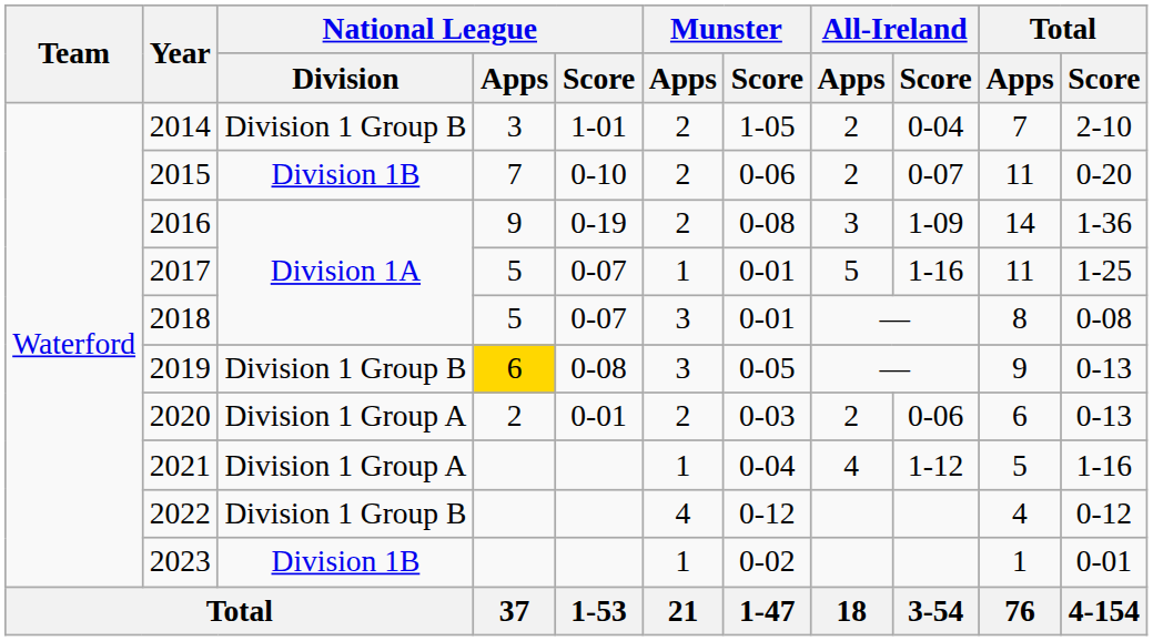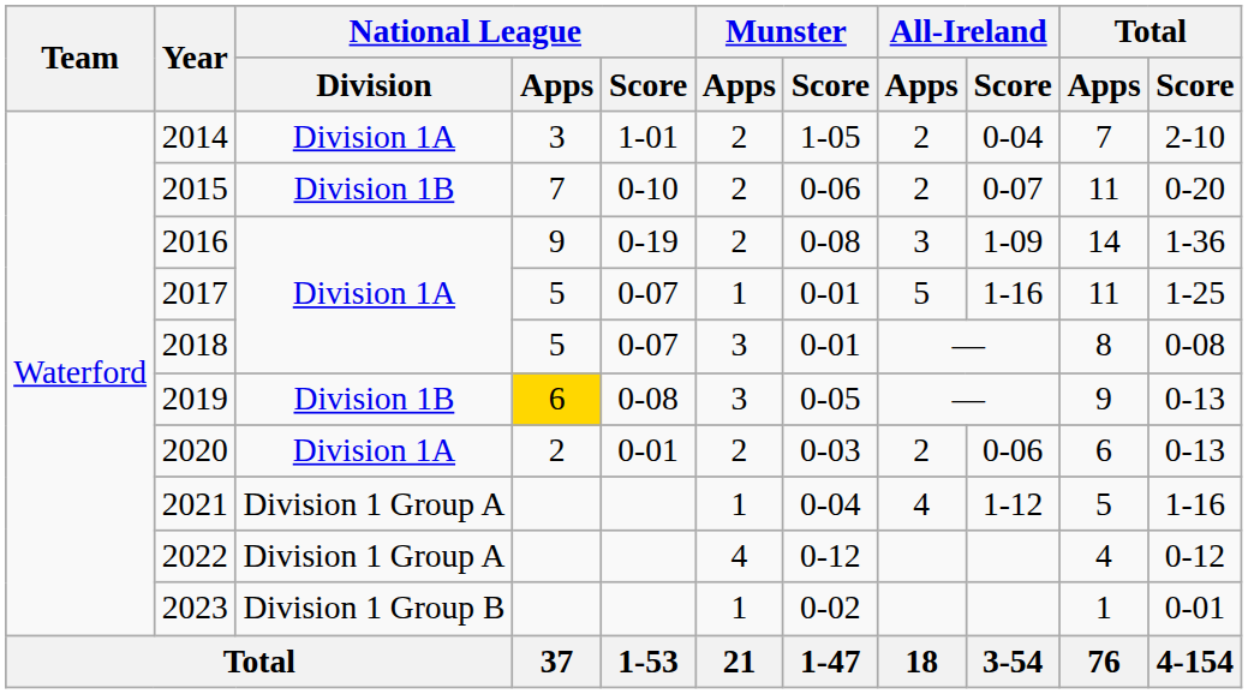2014 | National League / Division: Division 1 Group B -> Division 1A
2019 | National League / Division: Division 1 Group B -> Division 1B
2020 | National League / Division: Division 1 Group A -> Division 1A
2022 | National League / Division: Division 1 Group B -> Division 1 Group A
2023 | National League / Division: Division 1B -> Division 1 Group B
